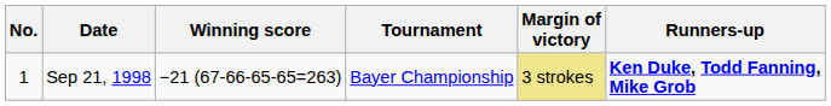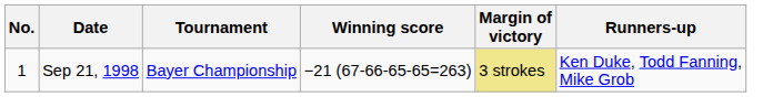columns swapped: Tournament <-> Winning score
Sep 21, 1998 | Runners-up: bold -> normal
